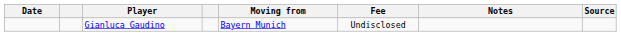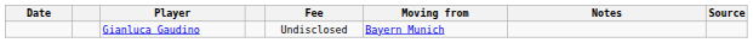columns swapped: Moving from <-> Fee
